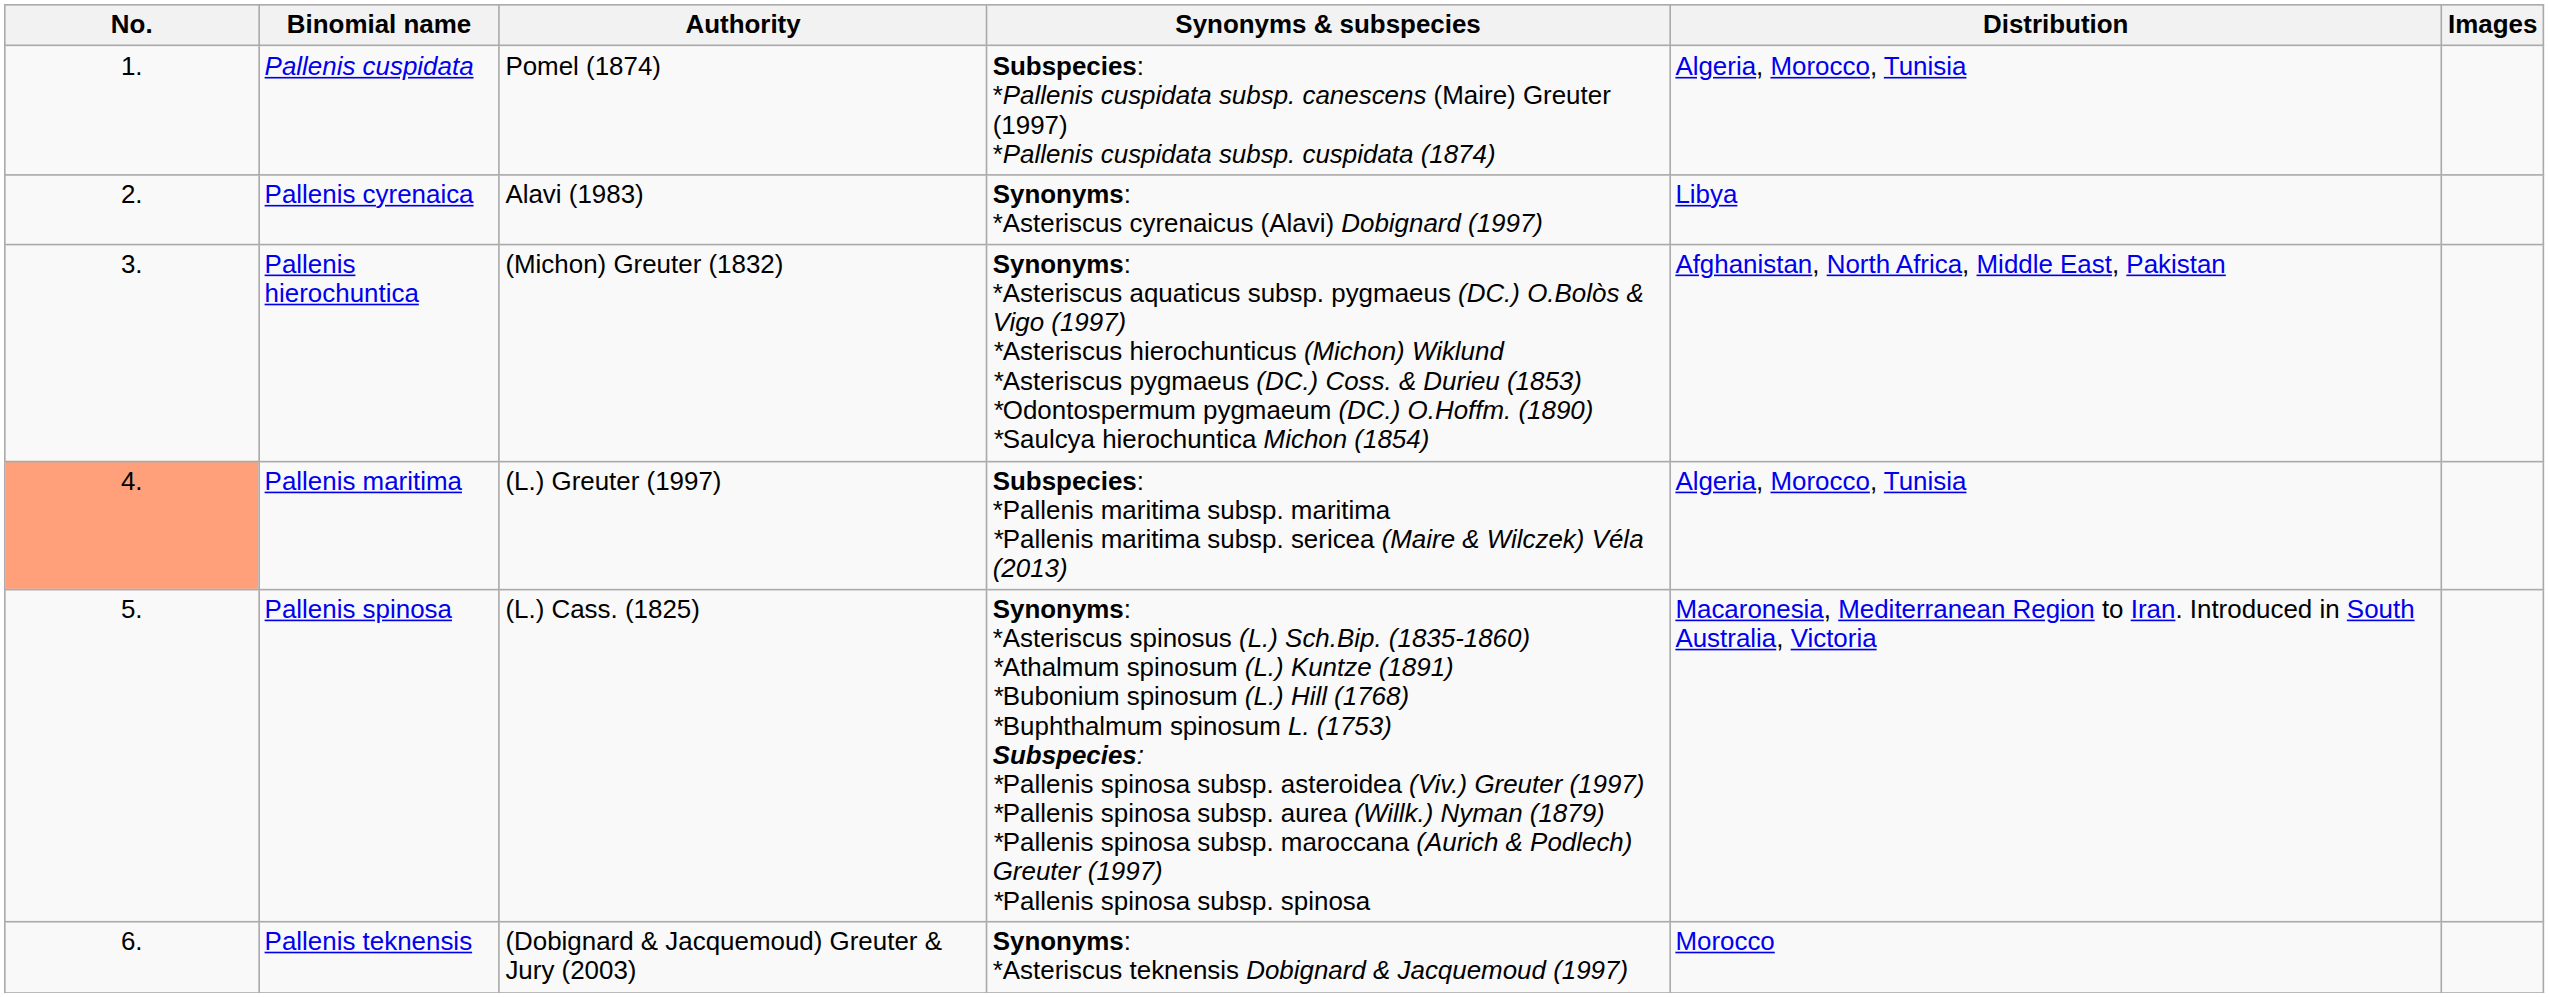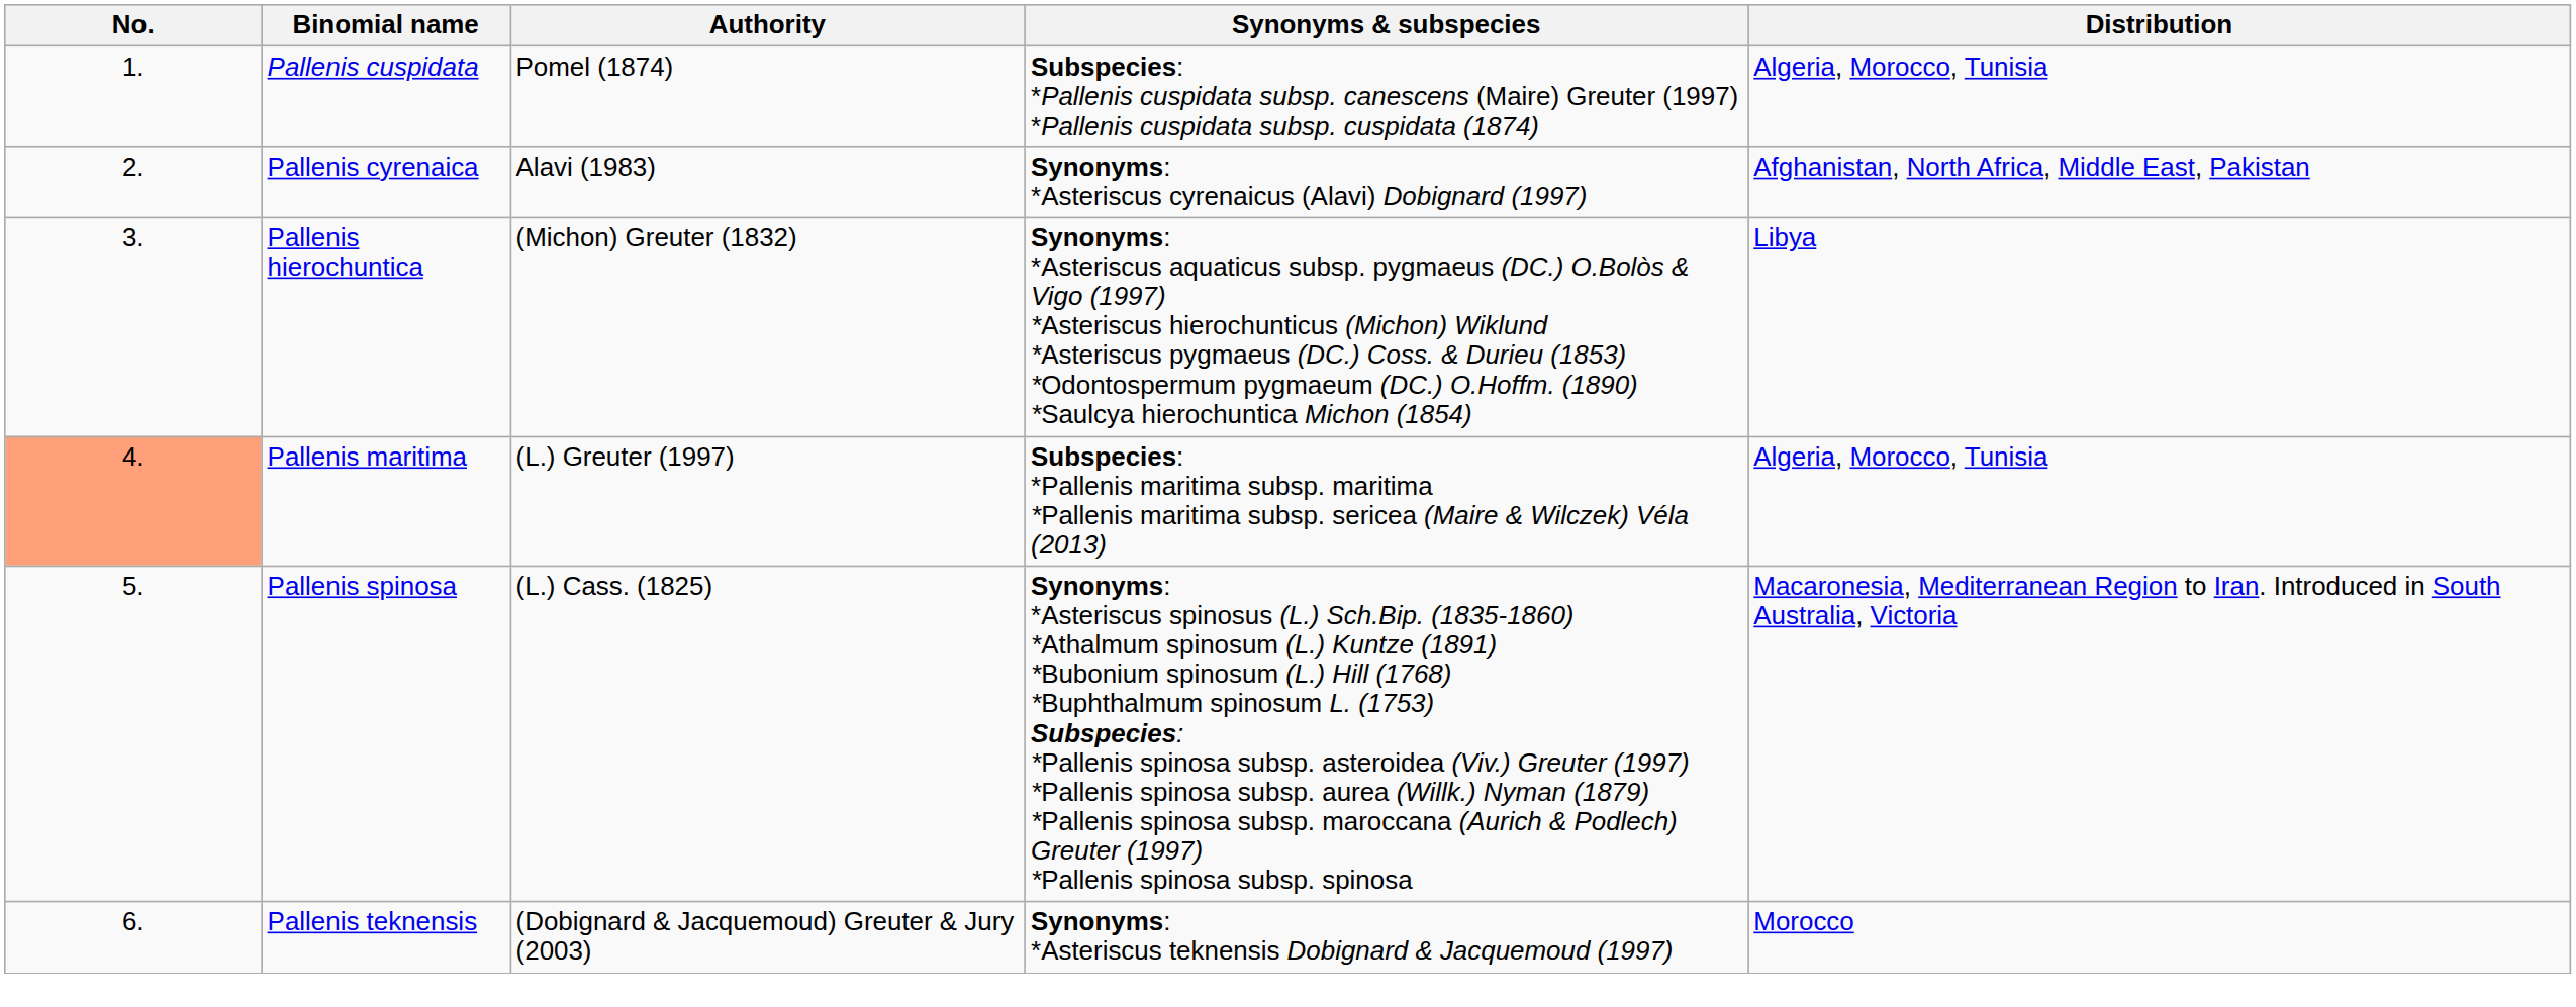- column: Images
Pallenis cyrenaica | Distribution: Libya -> Afghanistan, North Africa, Middle East, Pakistan
Pallenis hierochuntica | Distribution: Afghanistan, North Africa, Middle East, Pakistan -> Libya
